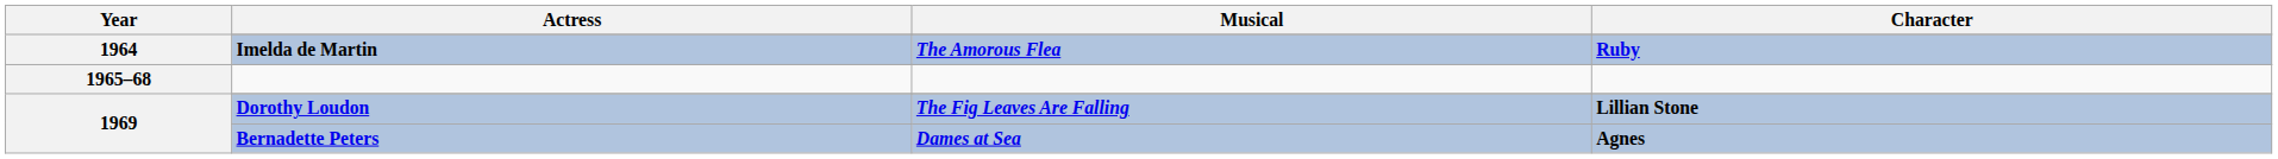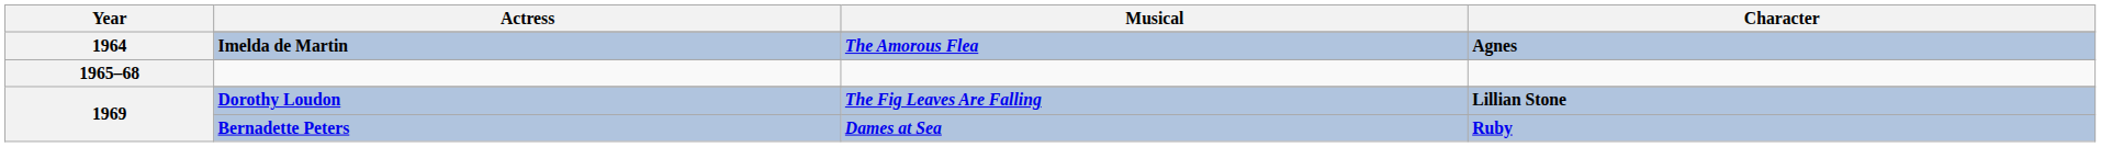Imelda de Martin | Character: Ruby -> Agnes
Bernadette Peters | Character: Agnes -> Ruby
